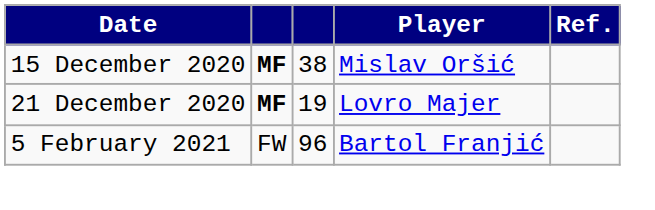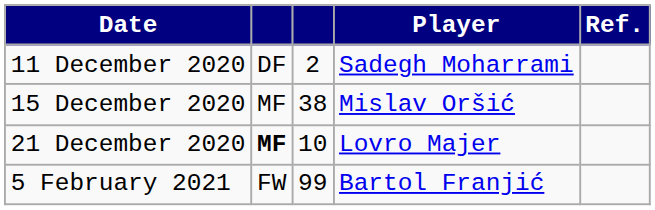+ row: 11 December 2020 | DF | 2 | Sadegh Moharrami
15 December 2020 | column 2: bold -> normal
21 December 2020 | column 3: 19 -> 10
5 February 2021 | column 3: 96 -> 99
